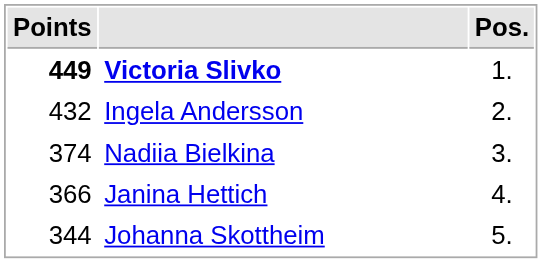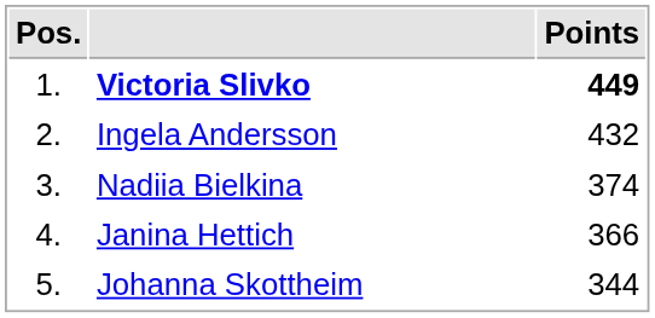columns swapped: Pos. <-> Points
